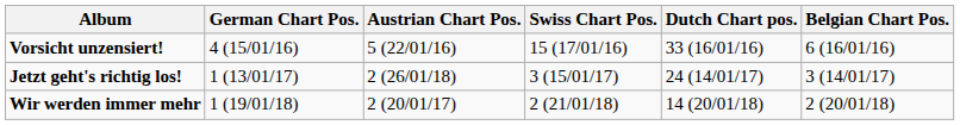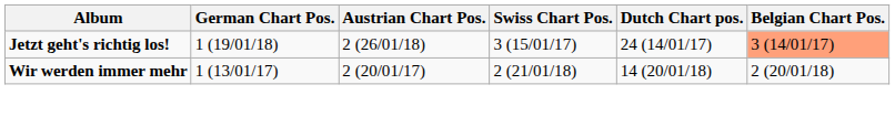- row: Vorsicht unzensiert! | 4 (15/01/16) | 5 (22/01/16) | 15 (17/01/16) | 33 (16/01/16) | 6 (16/01/16)
Jetzt geht's richtig los! | German Chart Pos.: 1 (13/01/17) -> 1 (19/01/18)
Jetzt geht's richtig los! | Belgian Chart Pos.: no background -> lightsalmon background
Wir werden immer mehr | German Chart Pos.: 1 (19/01/18) -> 1 (13/01/17)
